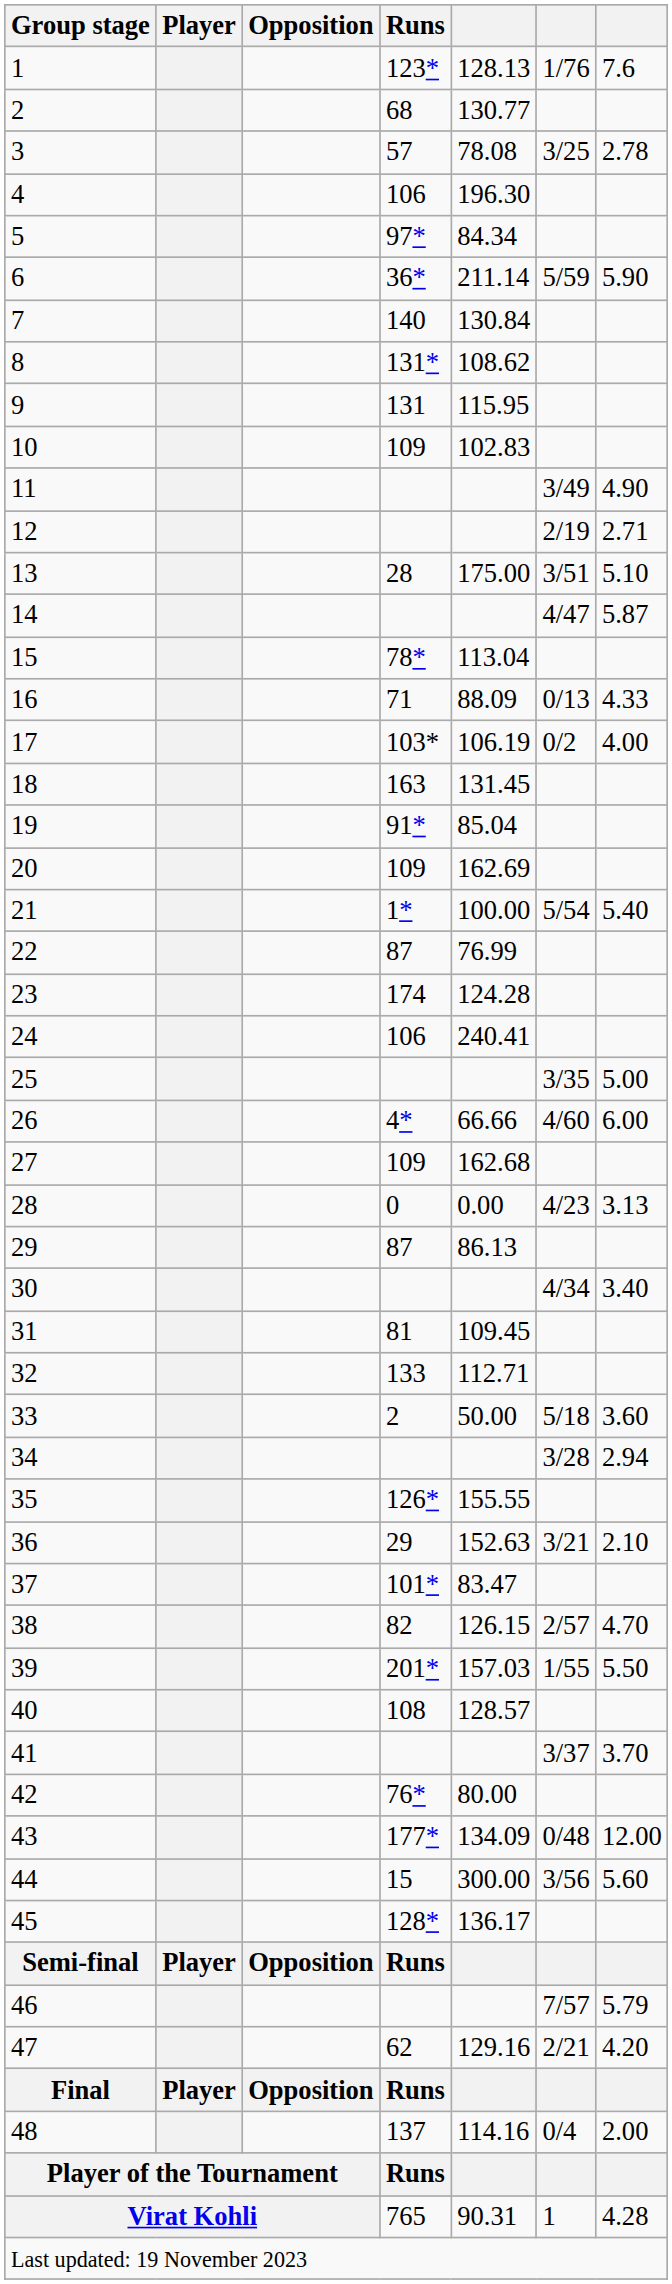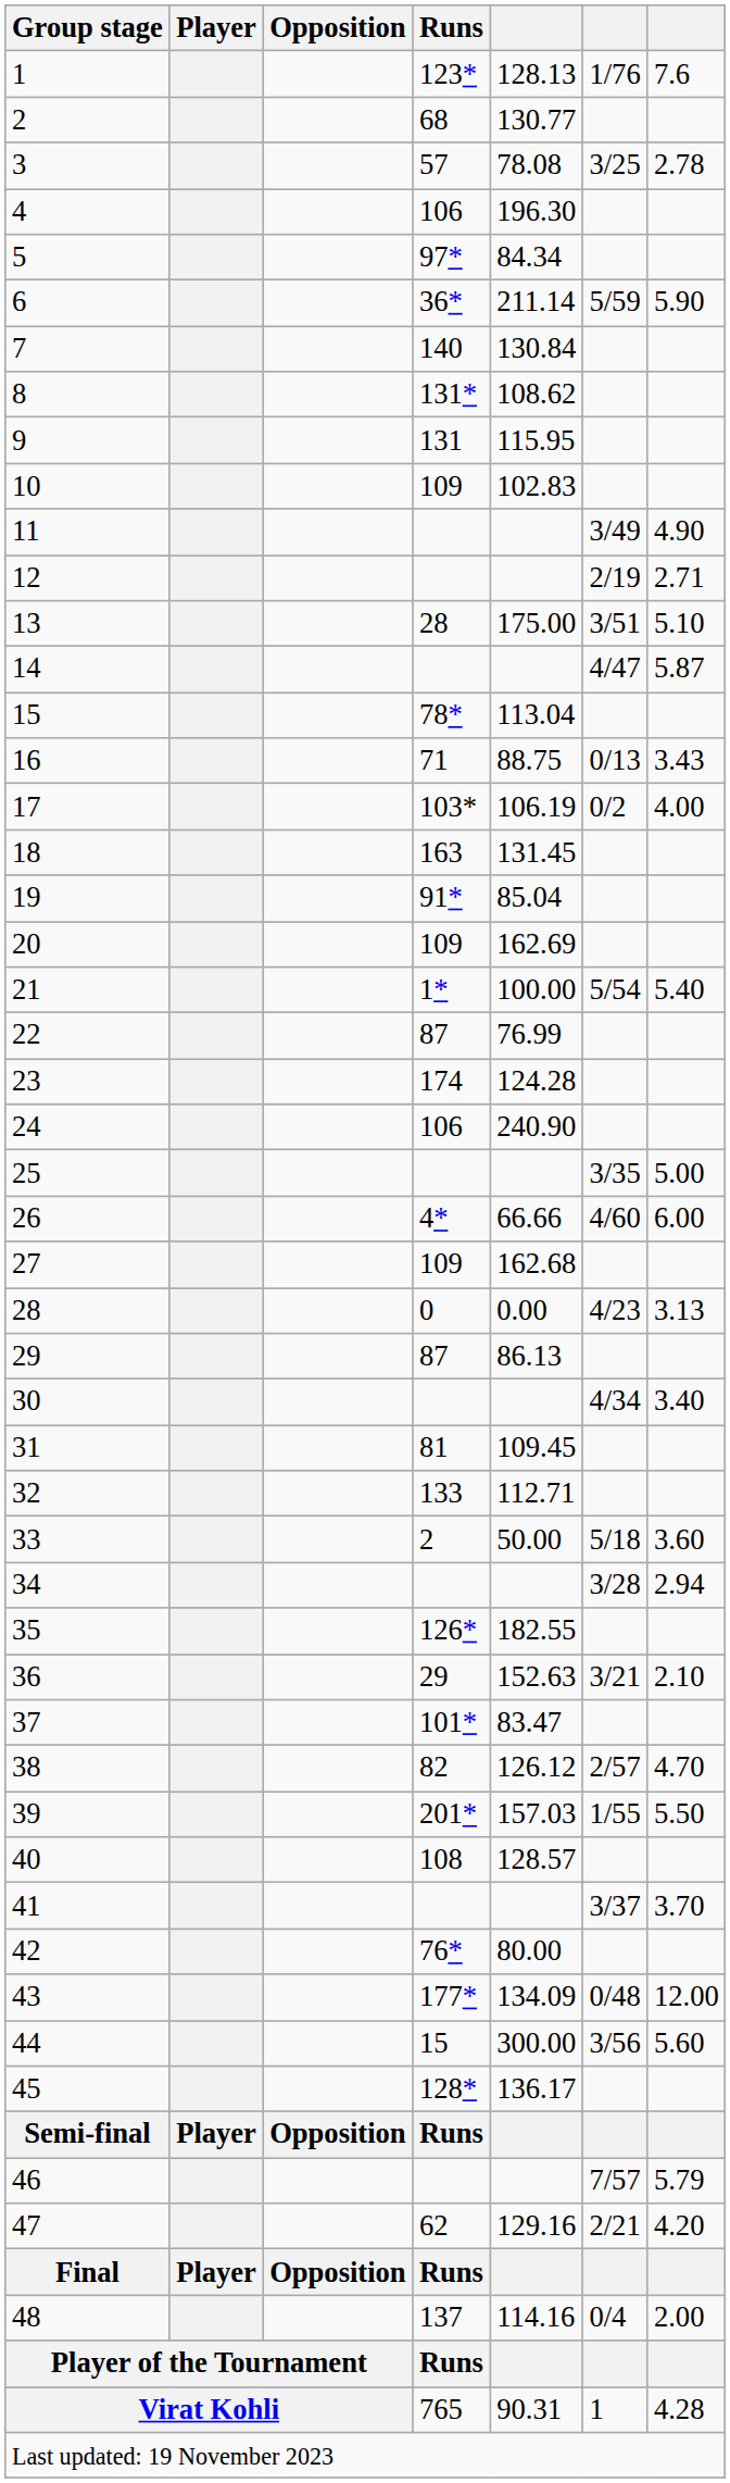16 | column 5: 88.09 -> 88.75
16 | column 7: 4.33 -> 3.43
24 | column 5: 240.41 -> 240.90
35 | column 5: 155.55 -> 182.55
38 | column 5: 126.15 -> 126.12
